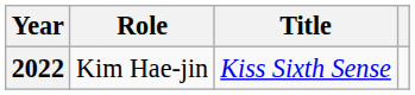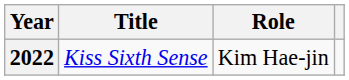columns swapped: Title <-> Role
